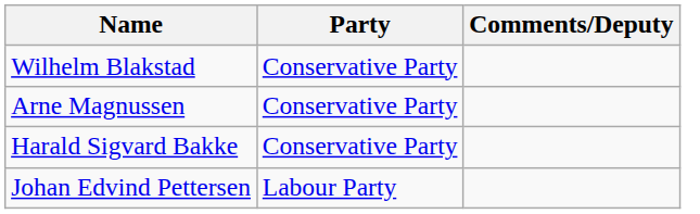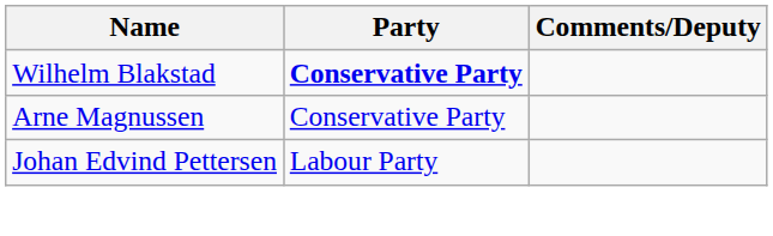Wilhelm Blakstad | Party: normal -> bold
- row: Harald Sigvard Bakke | Conservative Party
